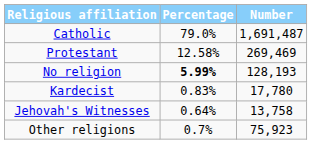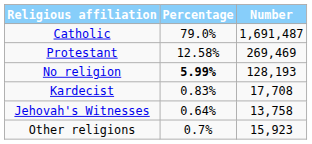Kardecist | Number: 17,780 -> 17,708
Other religions | Number: 75,923 -> 15,923
